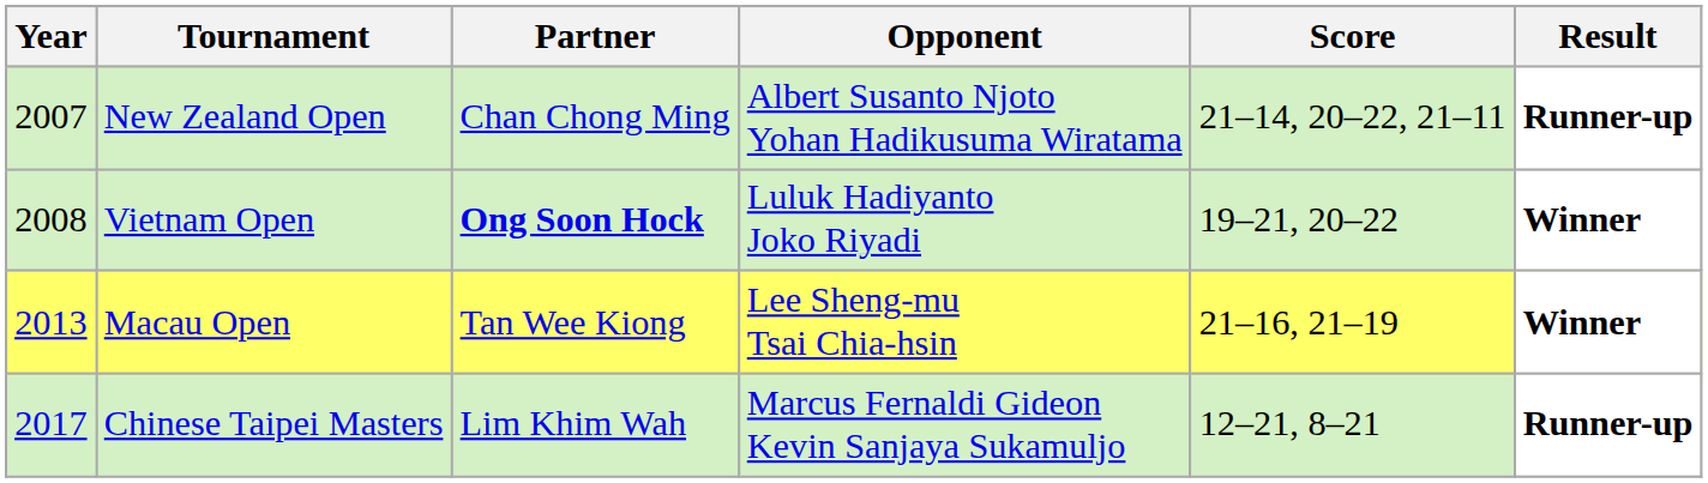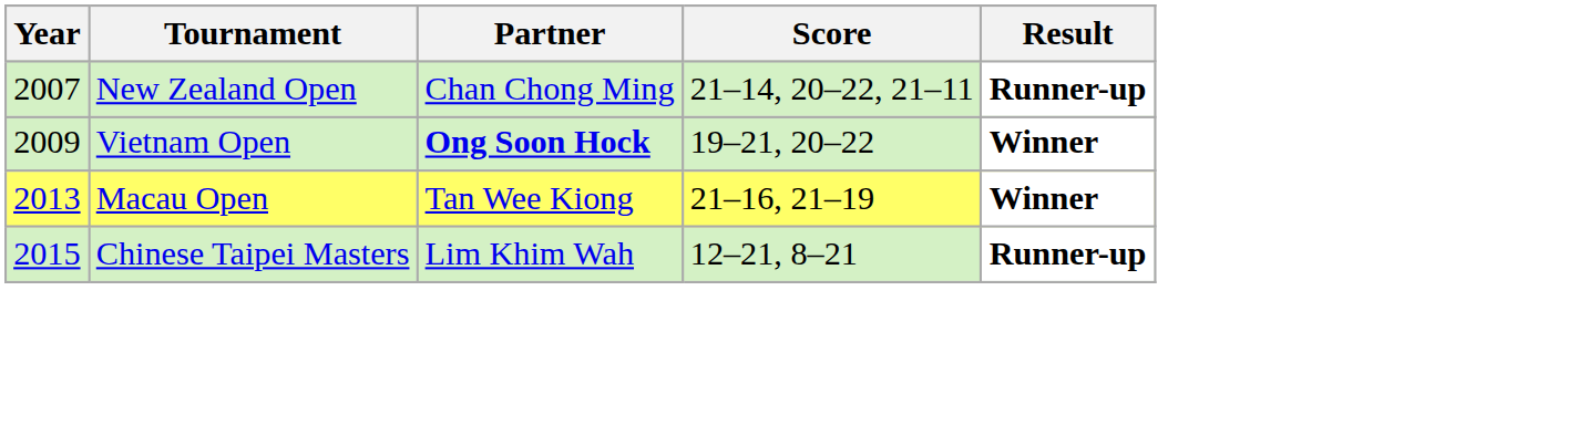- column: Opponent | Albert Susanto Njoto Yohan Hadikusuma Wiratama | Luluk Hadiyanto Joko Riyadi | Lee Sheng-mu Tsai Chia-hsin | Marcus Fernaldi Gideon Kevin Sanjaya Sukamuljo
Vietnam Open | Year: 2008 -> 2009
Chinese Taipei Masters | Year: 2017 -> 2015
